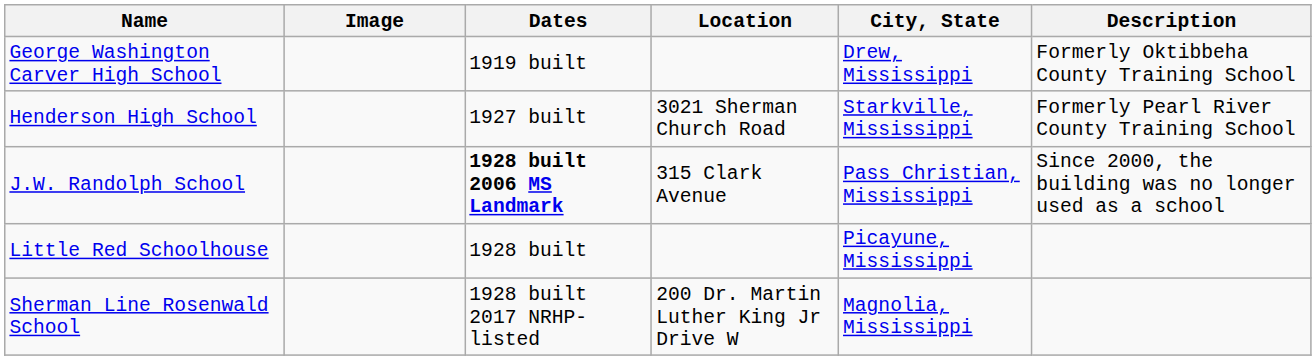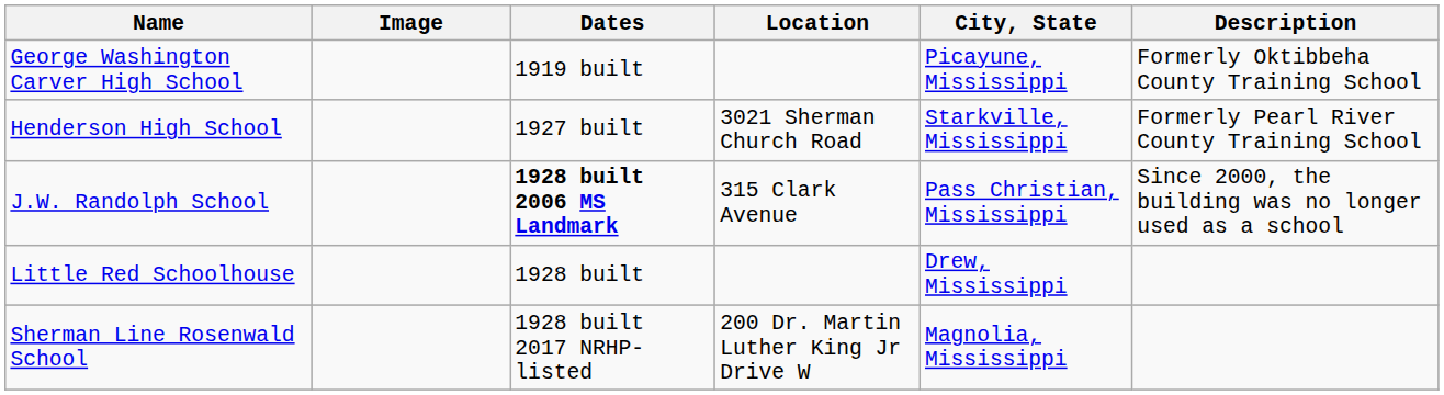George Washington Carver High School | City, State: Drew, Mississippi -> Picayune, Mississippi
Little Red Schoolhouse | City, State: Picayune, Mississippi -> Drew, Mississippi
